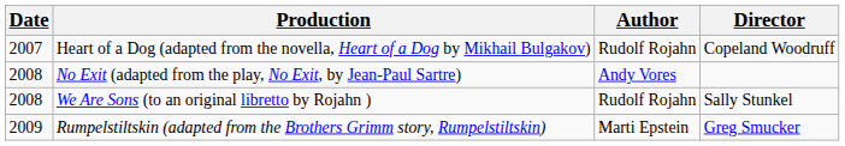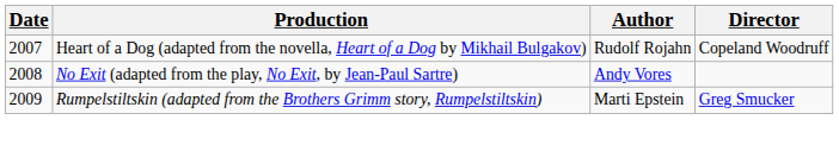- row: 2008 | We Are Sons (to an original libretto by Rojahn ) | Rudolf Rojahn | Sally Stunkel
